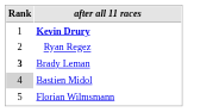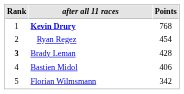+ column: Points | 768 | 454 | 428 | 406 | 342
Bastien Midol | Rank: lightgrey background -> no background
